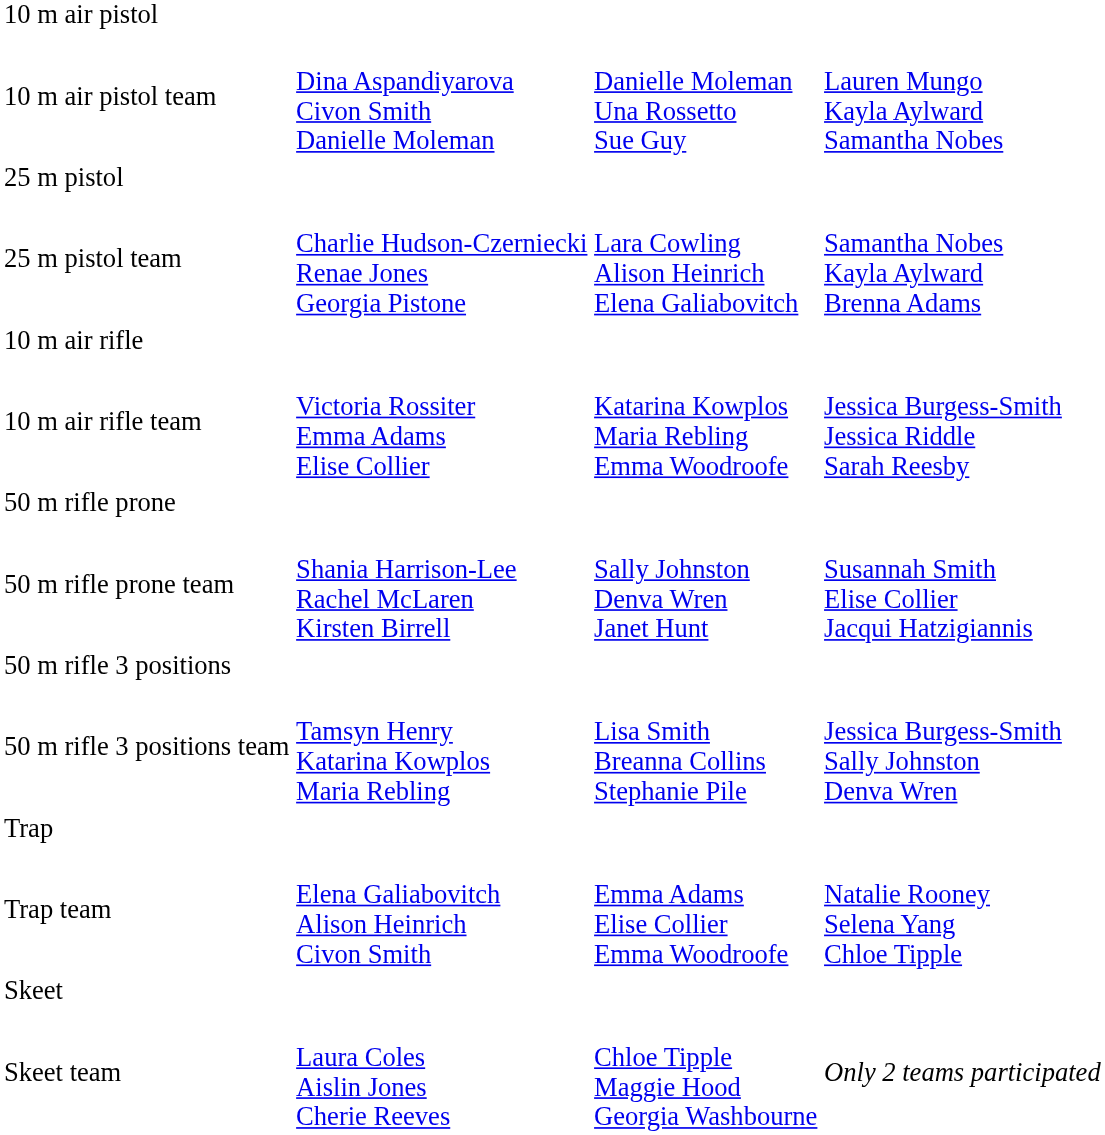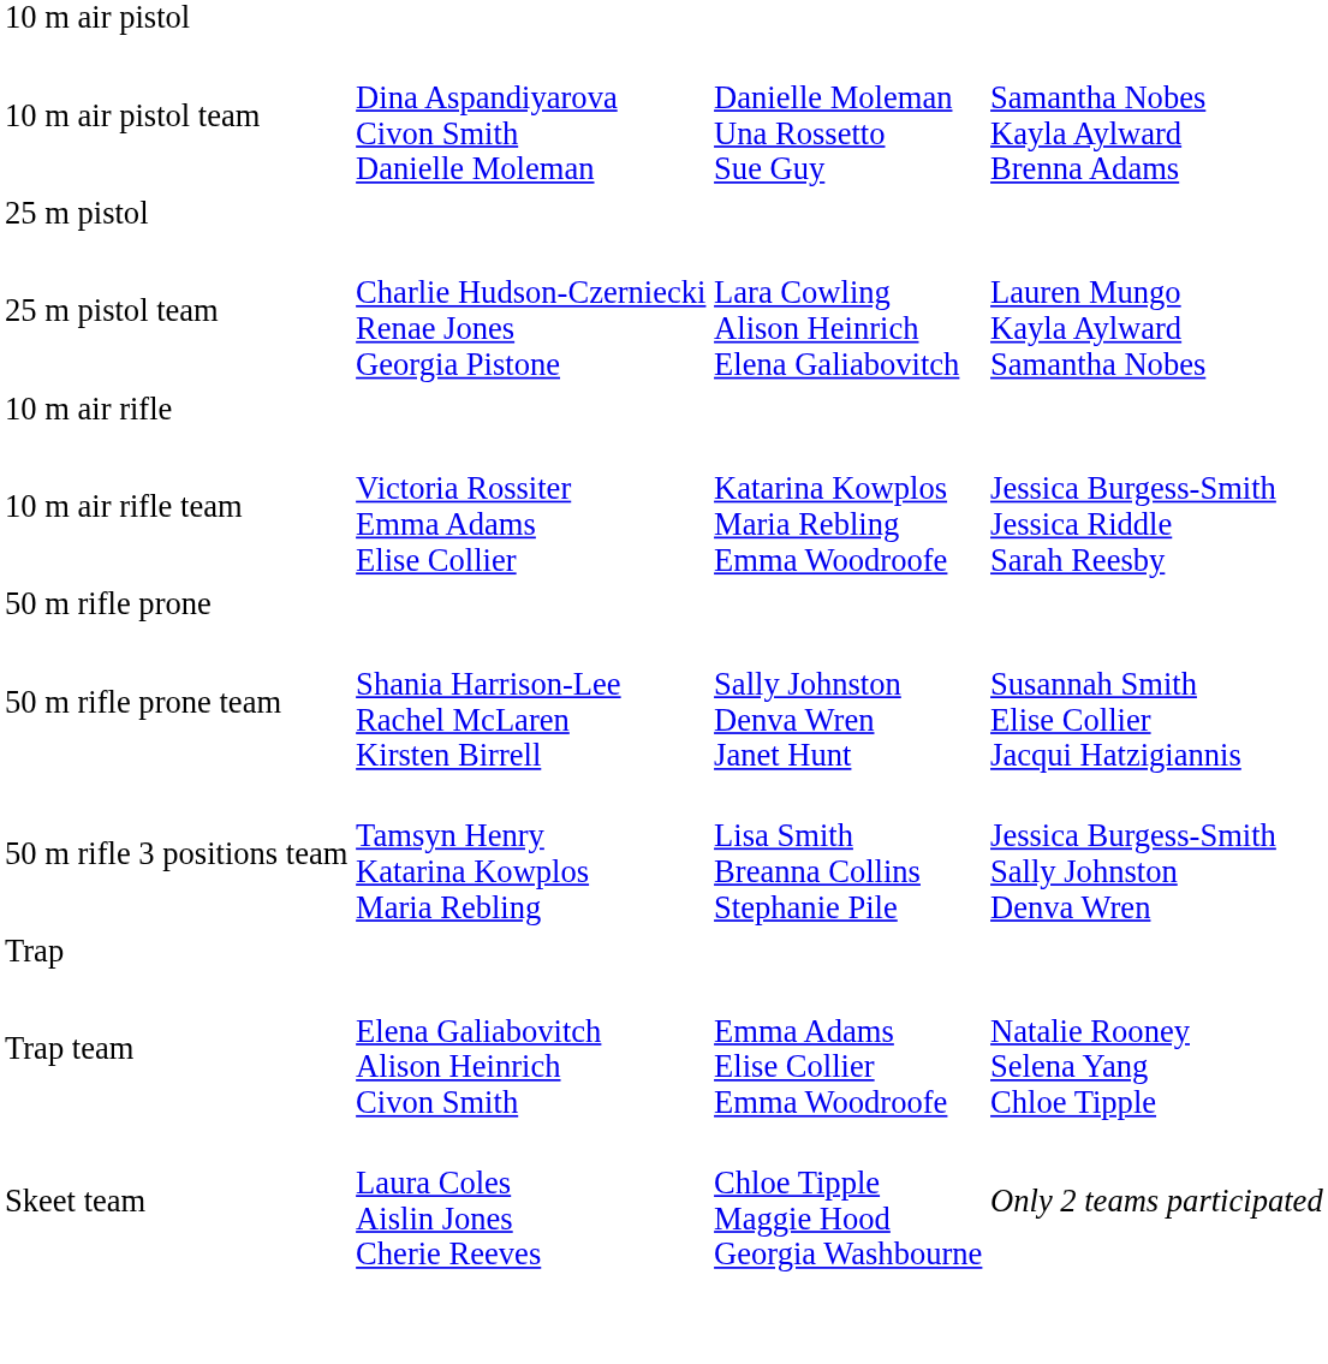10 m air pistol team | column 4: Lauren Mungo Kayla Aylward Samantha Nobes -> Samantha Nobes Kayla Aylward Brenna Adams
25 m pistol team | column 4: Samantha Nobes Kayla Aylward Brenna Adams -> Lauren Mungo Kayla Aylward Samantha Nobes
- row: 50 m rifle 3 positions
- row: Skeet
